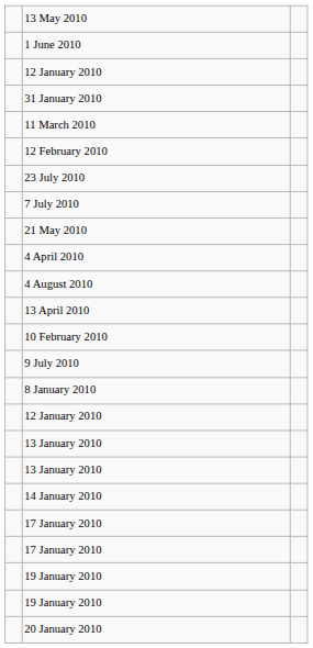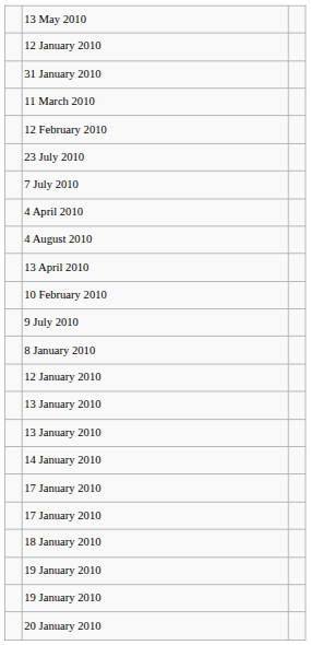- row: 1 June 2010
- row: 21 May 2010
+ row: 18 January 2010
